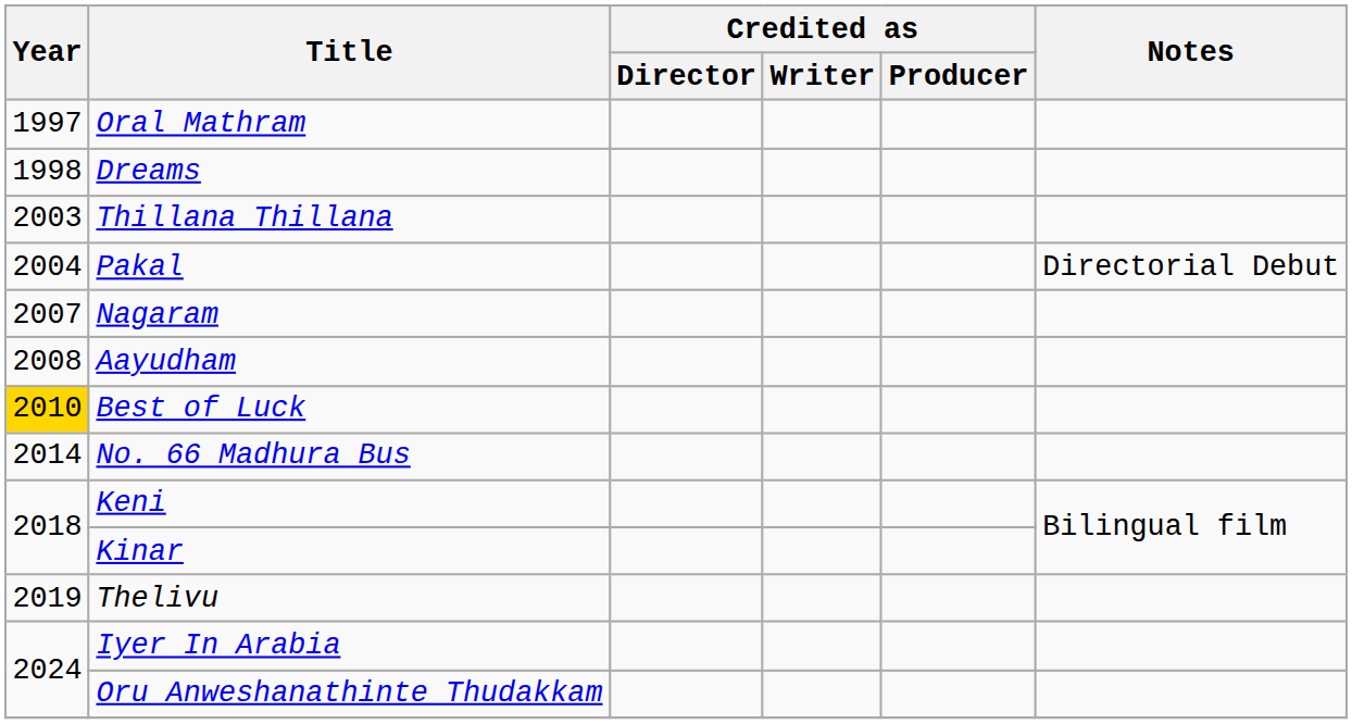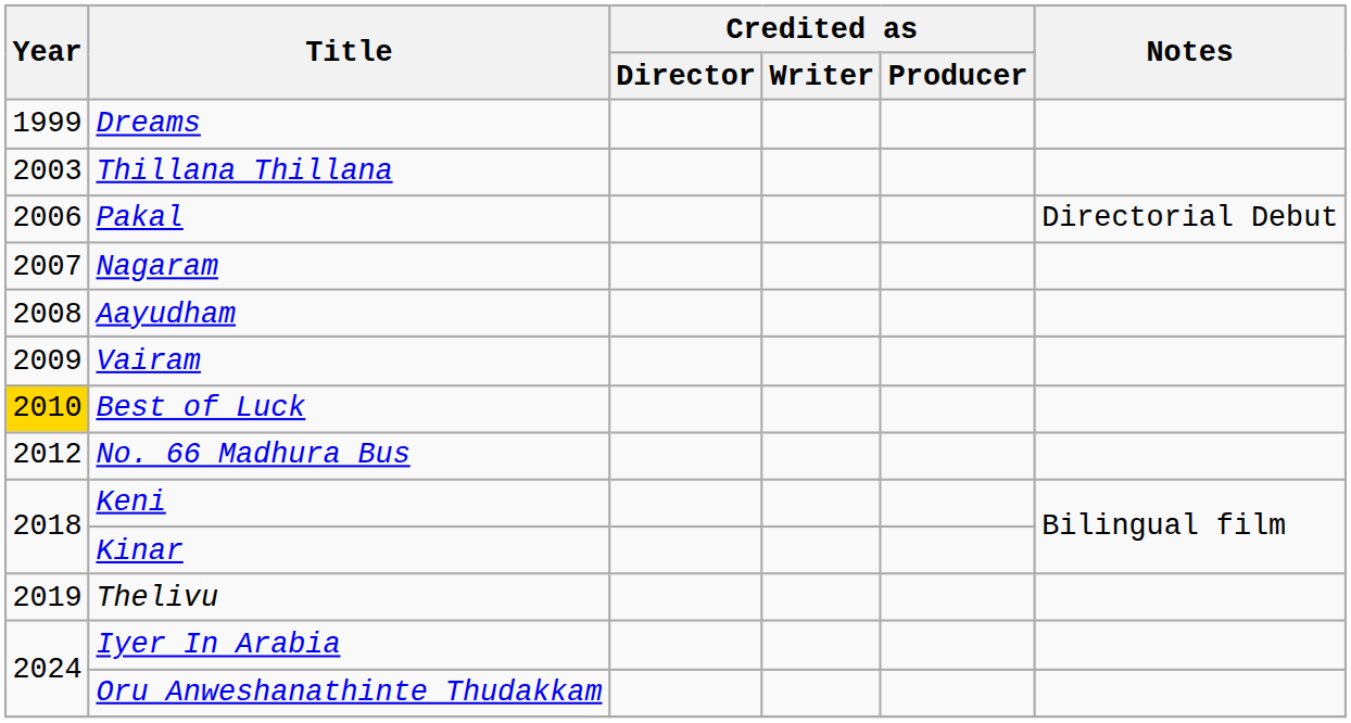- row: 1997 | Oral Mathram
Dreams | Year: 1998 -> 1999
Pakal | Year: 2004 -> 2006
+ row: 2009 | Vairam
No. 66 Madhura Bus | Year: 2014 -> 2012
